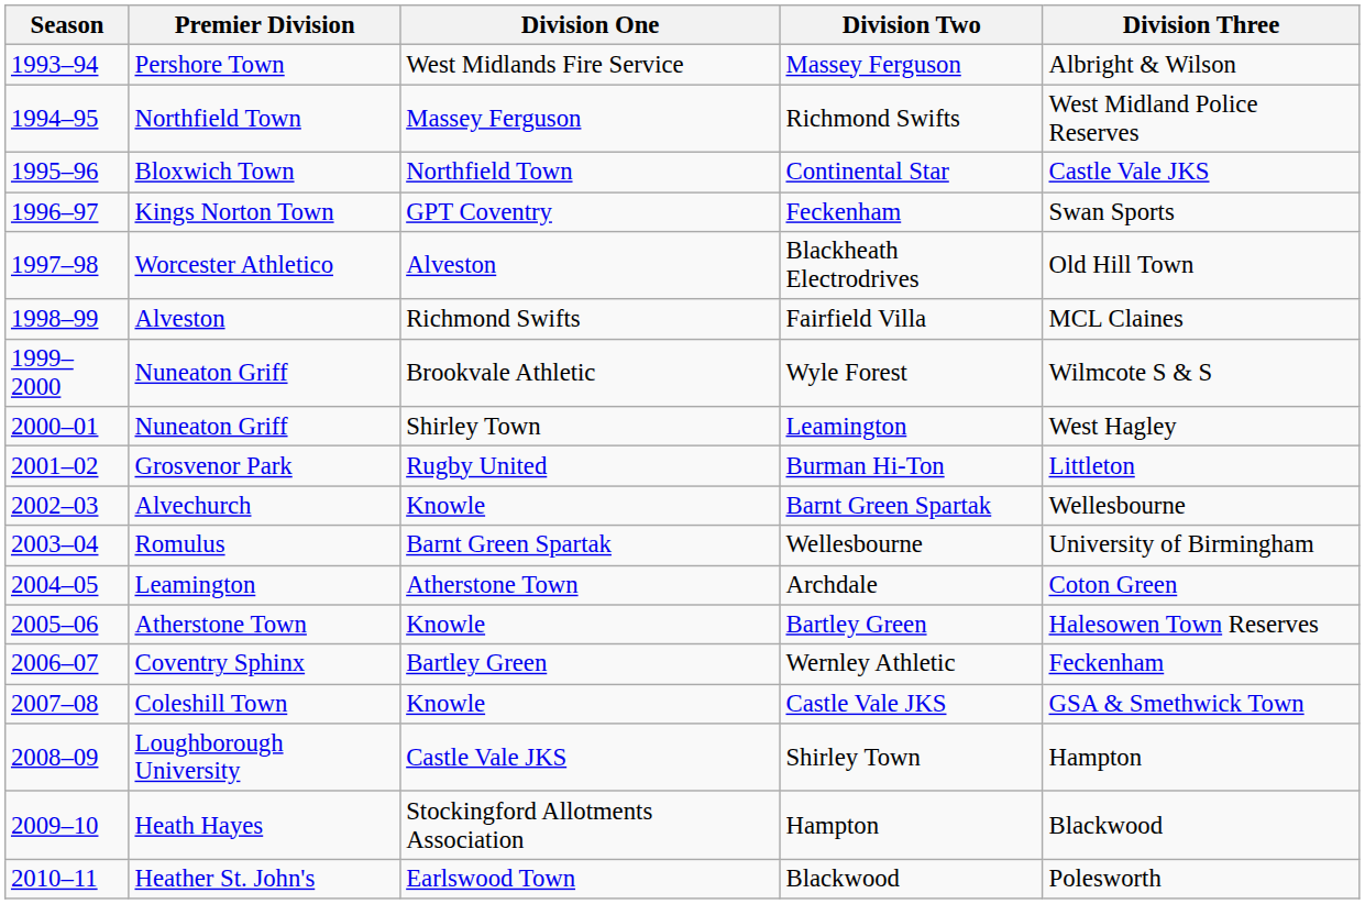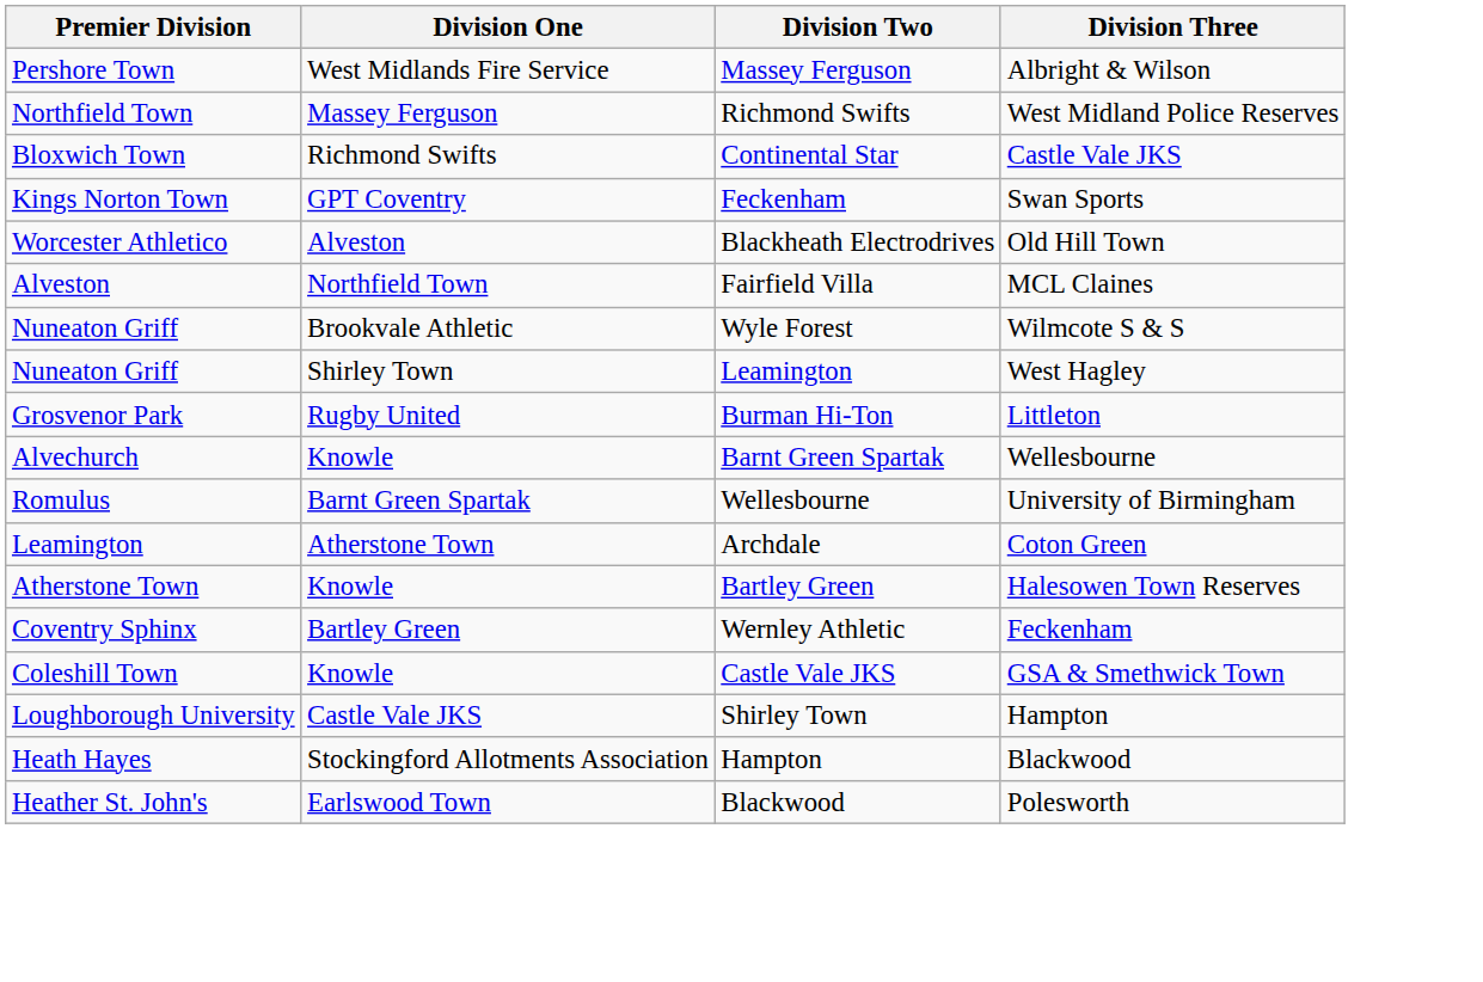- column: Season | 1993–94 | 1994–95 | 1995–96 | 1996–97 | 1997–98 | 1998–99 | 1999–2000 | 2000–01 | 2001–02 | 2002–03 | 2003–04 | 2004–05 | 2005–06 | 2006–07 | 2007–08 | 2008–09 | 2009–10 | 2010–11
Continental Star | Division One: Northfield Town -> Richmond Swifts
Fairfield Villa | Division One: Richmond Swifts -> Northfield Town
